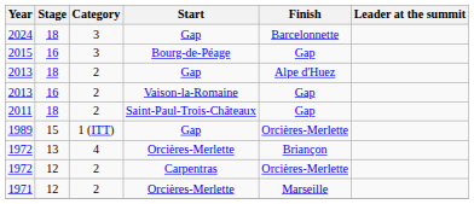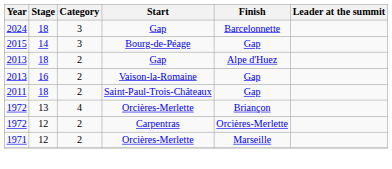2015 | Stage: 16 -> 14
- row: 1989 | 15 | 1 (ITT) | Gap | Orcières-Merlette
